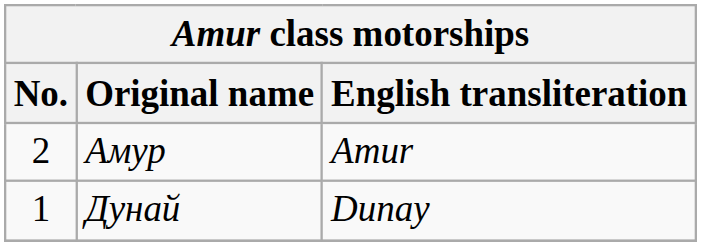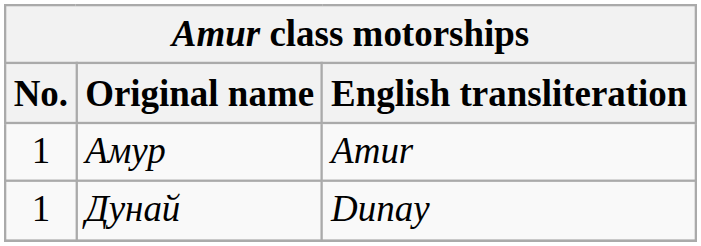Амур | No.: 2 -> 1
